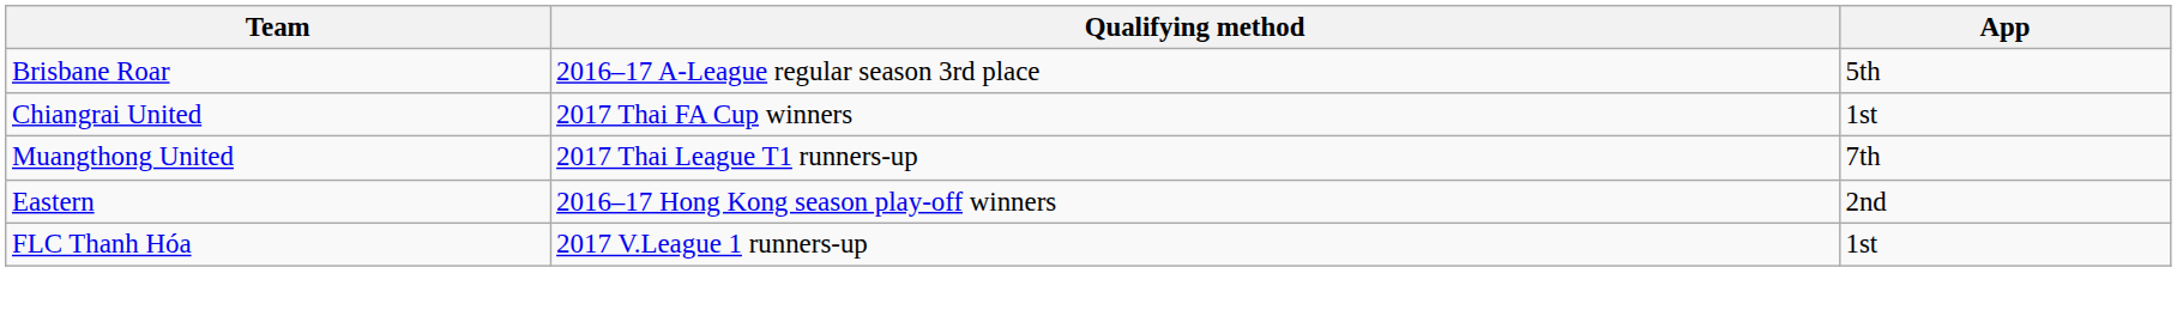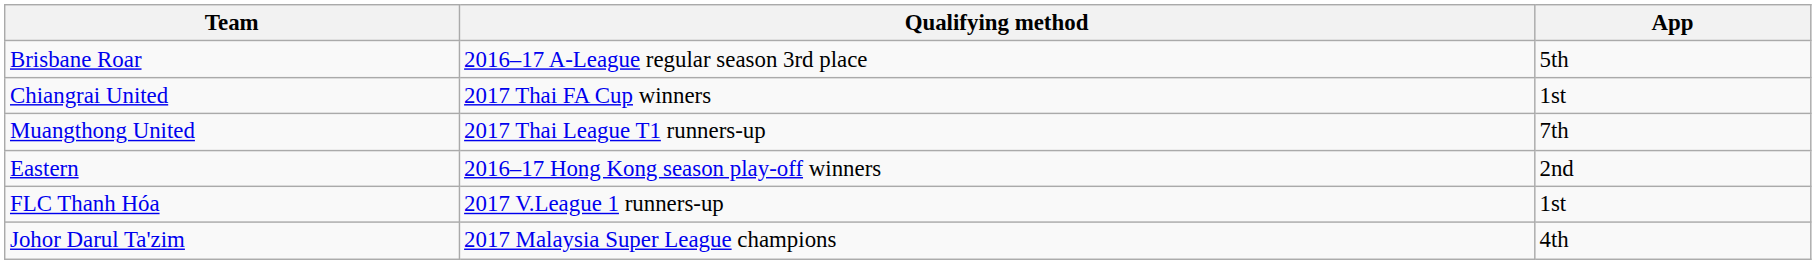+ row: Johor Darul Ta'zim | 2017 Malaysia Super League champions | 4th
